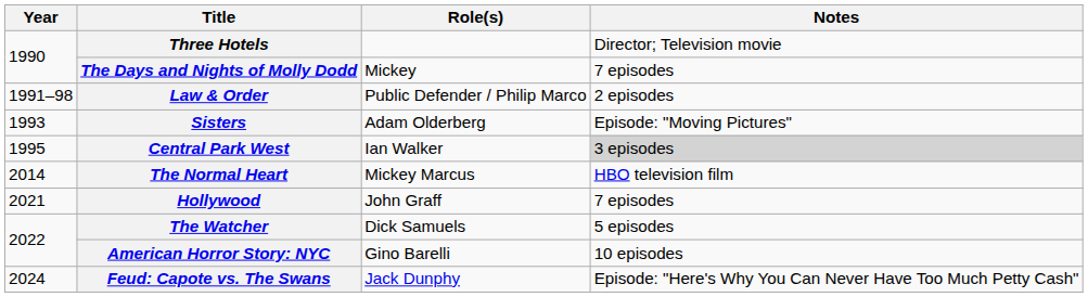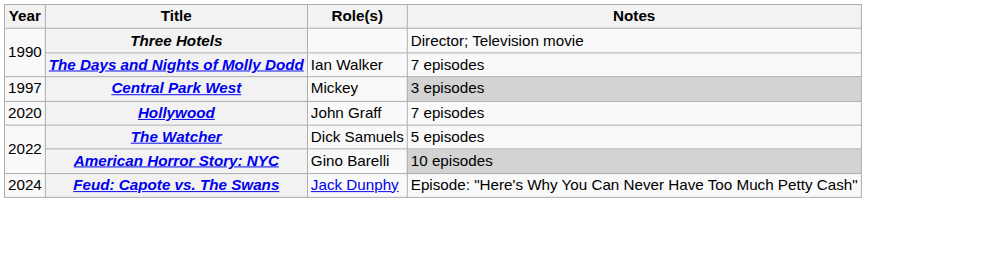The Days and Nights of Molly Dodd | Role(s): Mickey -> Ian Walker
- row: 1991–98 | Law & Order | Public Defender / Philip Marco | 2 episodes
- row: 1993 | Sisters | Adam Olderberg | Episode: "Moving Pictures"
Central Park West | Year: 1995 -> 1997
Central Park West | Role(s): Ian Walker -> Mickey
- row: 2014 | The Normal Heart | Mickey Marcus | HBO television film
Hollywood | Year: 2021 -> 2020
American Horror Story: NYC | Notes: no background -> lightgrey background
